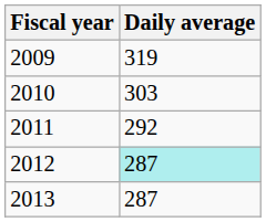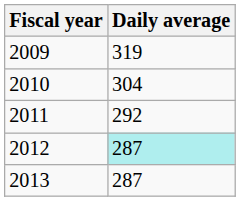2010 | Daily average: 303 -> 304
